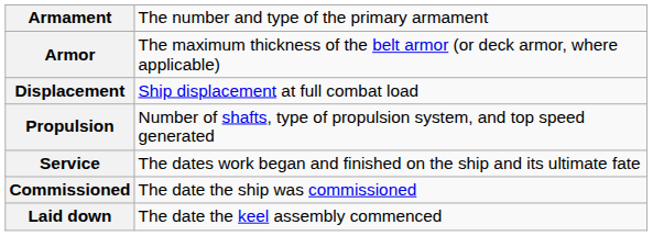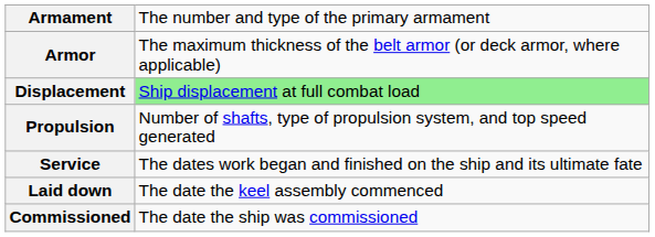Displacement | column 2: no background -> lightgreen background
rows swapped: Laid down <-> Commissioned
